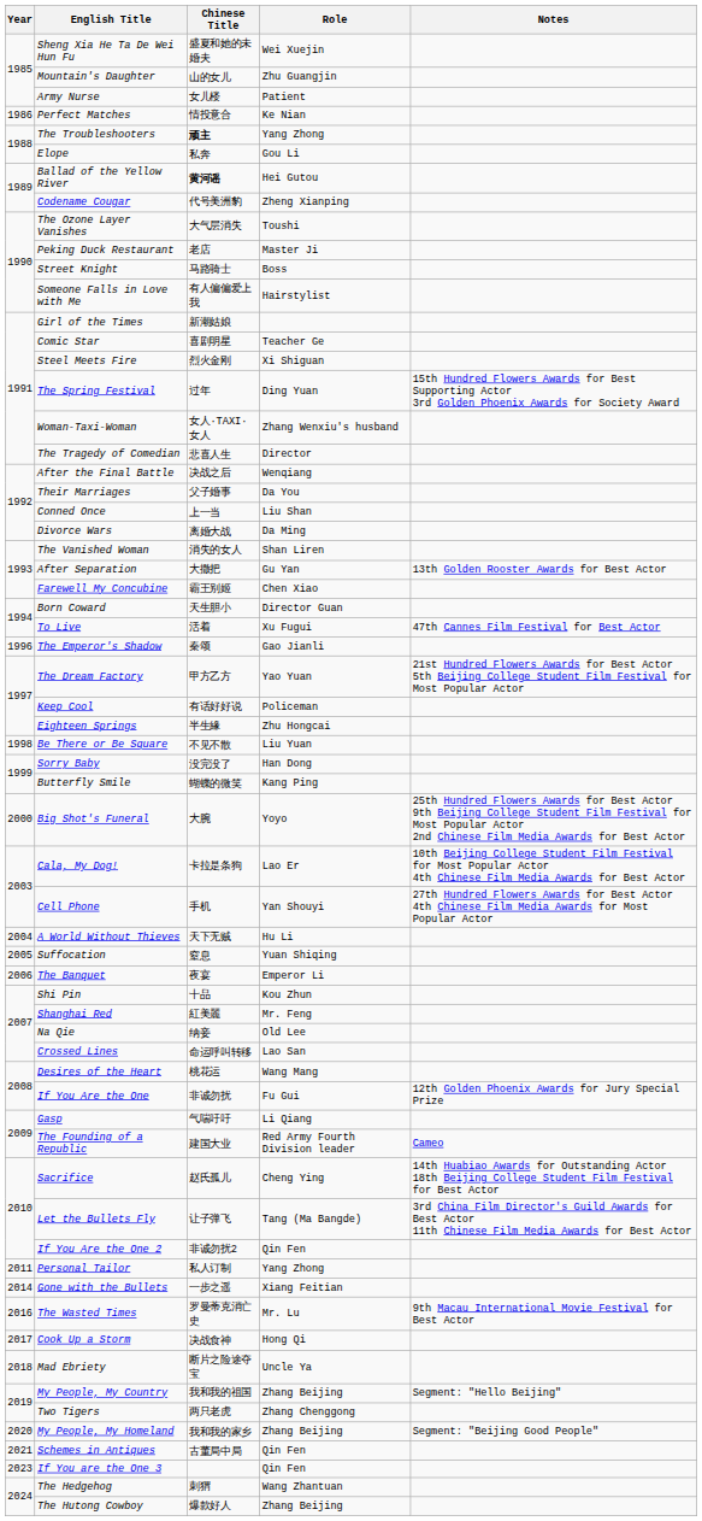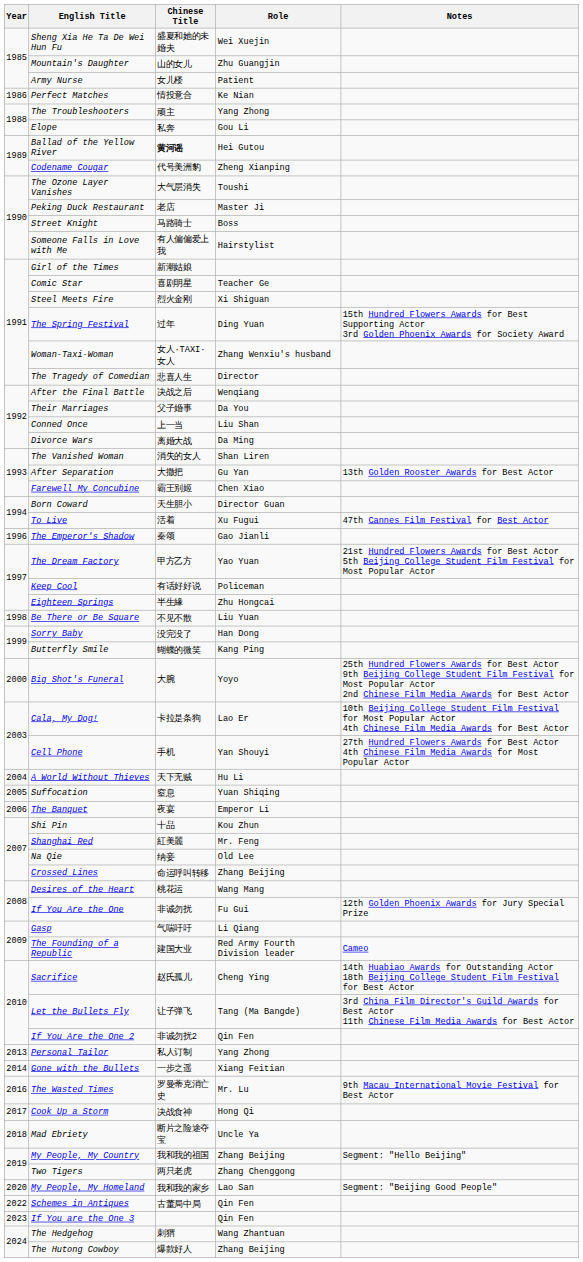The Troubleshooters | Chinese Title: bold -> normal
Crossed Lines | Role: Lao San -> Zhang Beijing
Personal Tailor | Year: 2011 -> 2013
My People, My Homeland | Role: Zhang Beijing -> Lao San
Schemes in Antiques | Year: 2021 -> 2022
